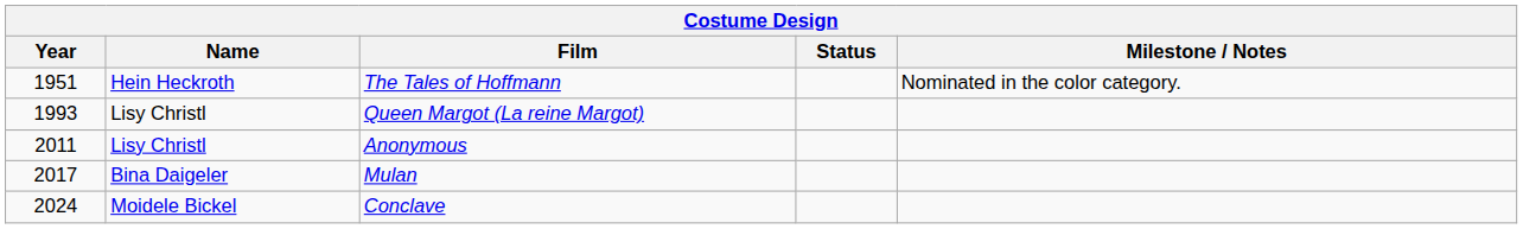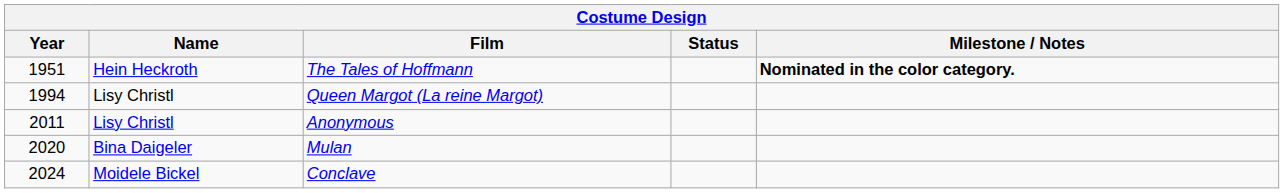The Tales of Hoffmann | Milestone / Notes: normal -> bold
Queen Margot (La reine Margot) | Year: 1993 -> 1994
Mulan | Year: 2017 -> 2020
